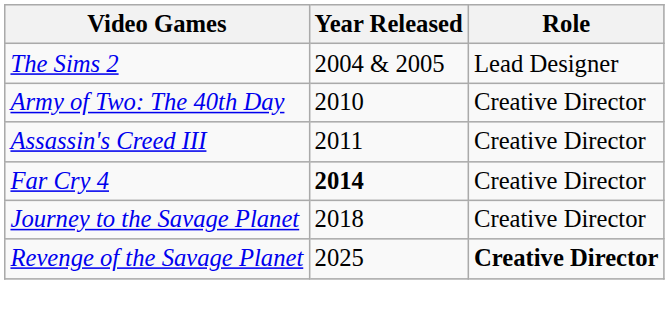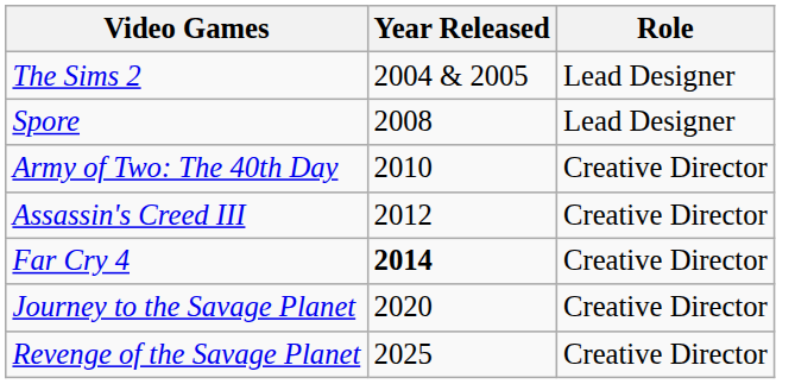+ row: Spore | 2008 | Lead Designer
Assassin's Creed III | Year Released: 2011 -> 2012
Journey to the Savage Planet | Year Released: 2018 -> 2020
Revenge of the Savage Planet | Role: bold -> normal
